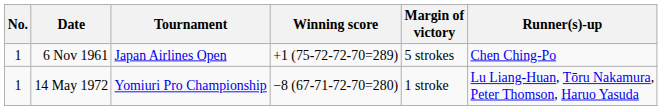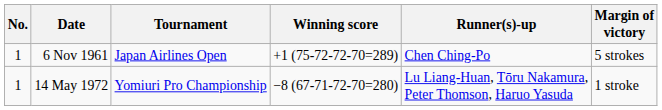columns swapped: Margin of victory <-> Runner(s)-up
